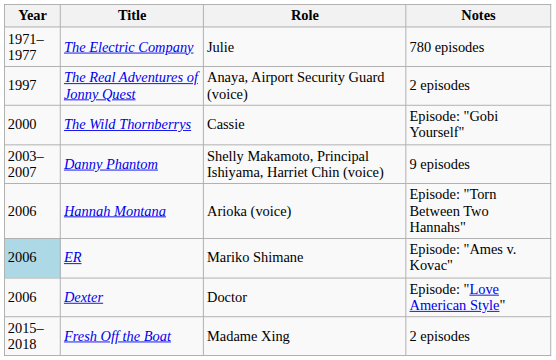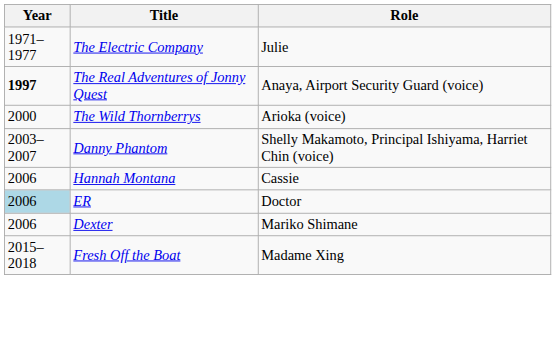- column: Notes | 780 episodes | 2 episodes | Episode: "Gobi Yourself" | 9 episodes | Episode: "Torn Between Two Hannahs" | Episode: "Ames v. Kovac" | Episode: "Love American Style" | 2 episodes
The Real Adventures of Jonny Quest | Year: normal -> bold
The Wild Thornberrys | Role: Cassie -> Arioka (voice)
Hannah Montana | Role: Arioka (voice) -> Cassie
ER | Role: Mariko Shimane -> Doctor
Dexter | Role: Doctor -> Mariko Shimane
